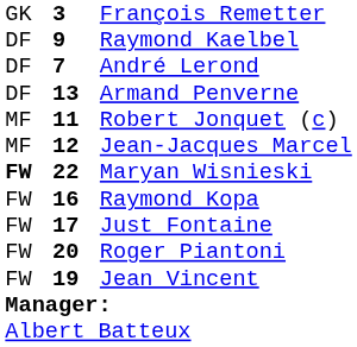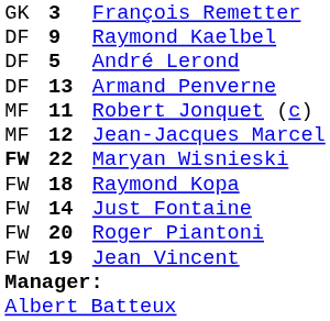André Lerond | column 2: 7 -> 5
Raymond Kopa | column 2: 16 -> 18
Just Fontaine | column 2: 17 -> 14
